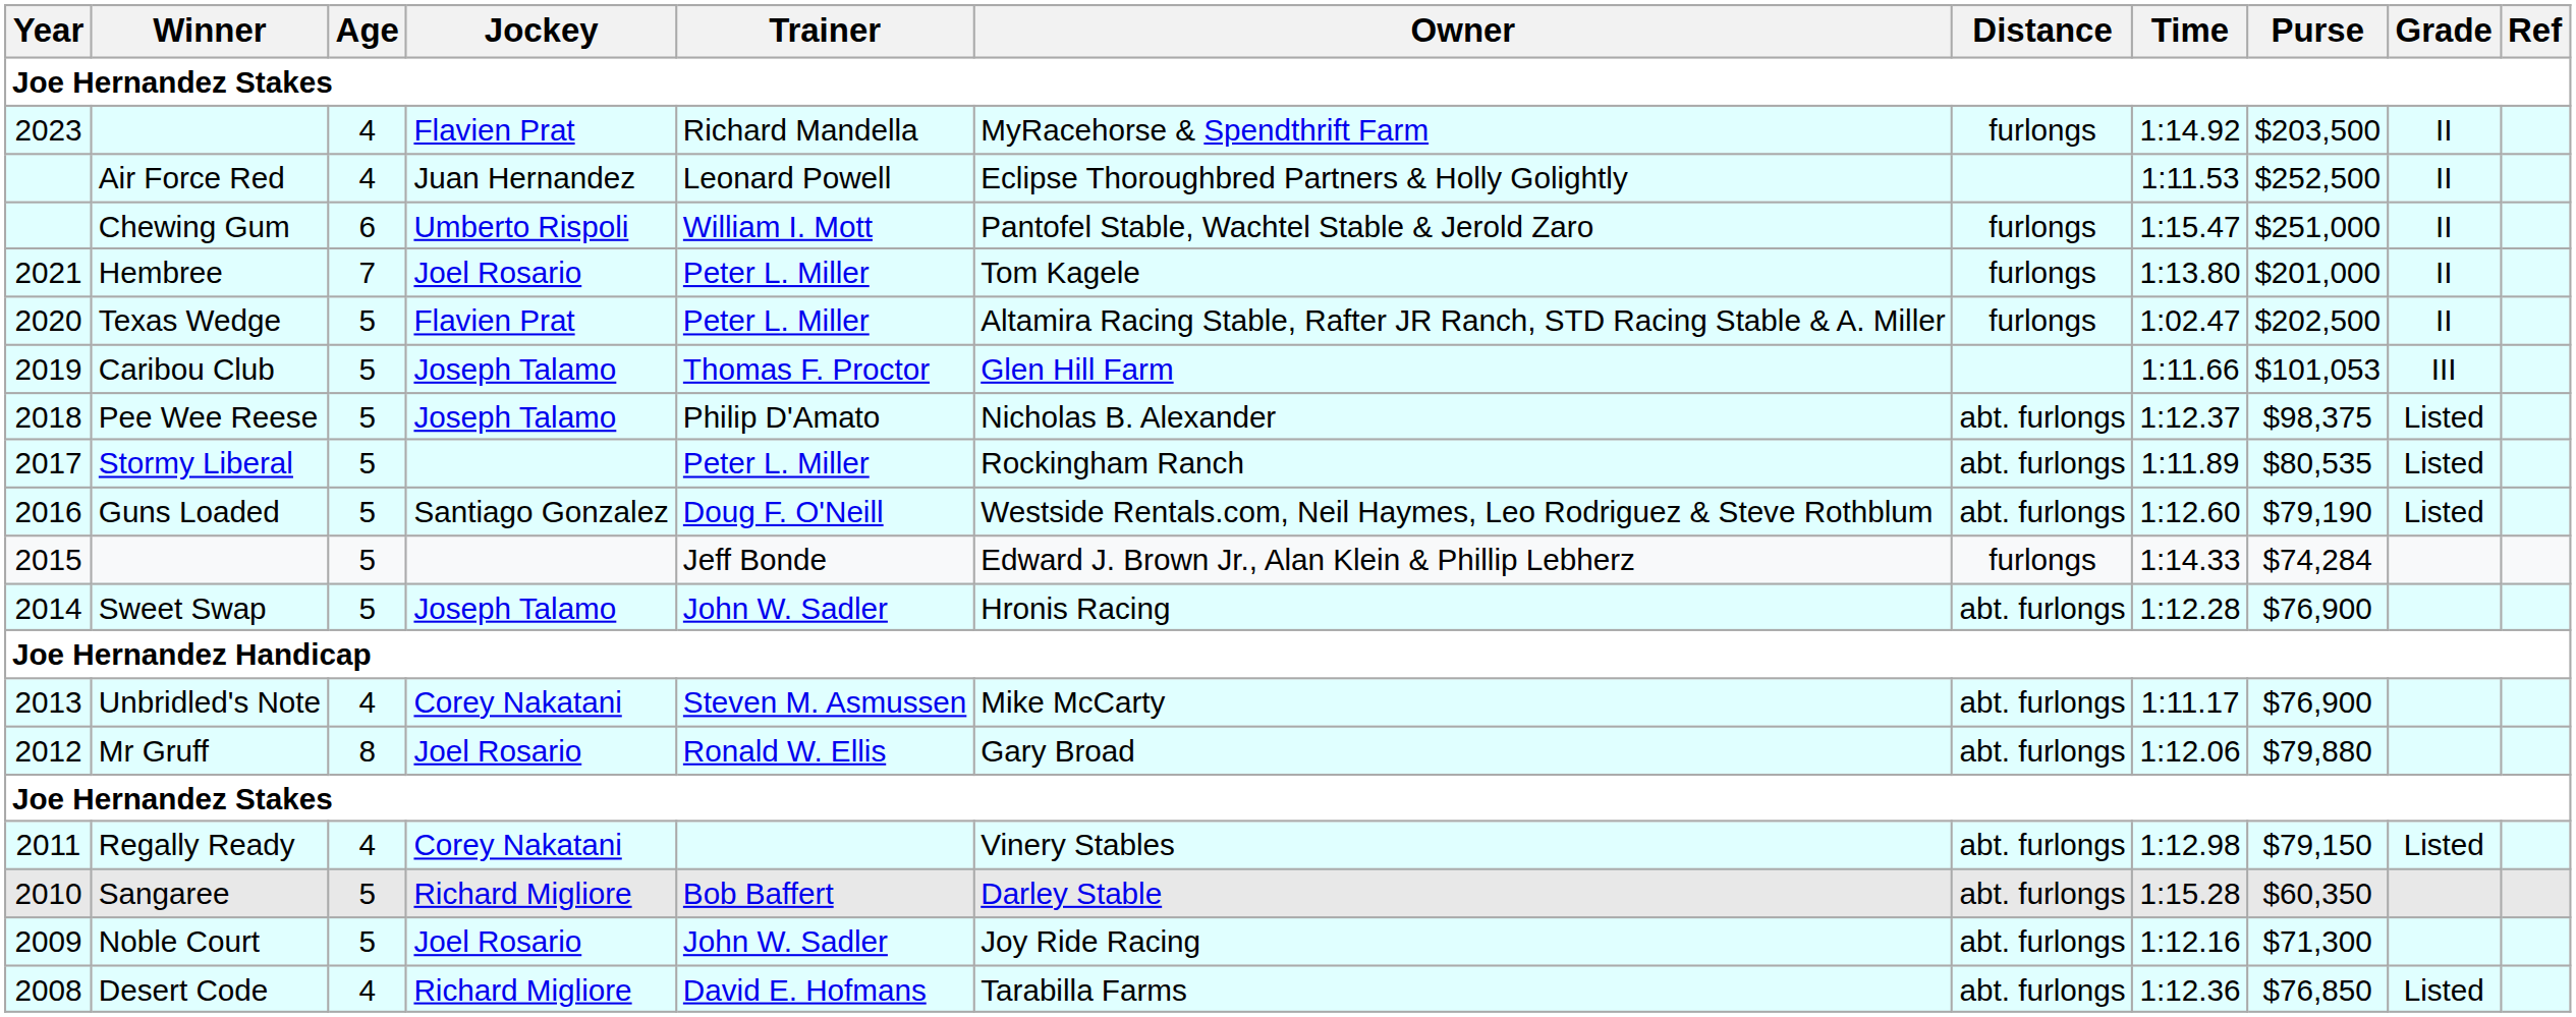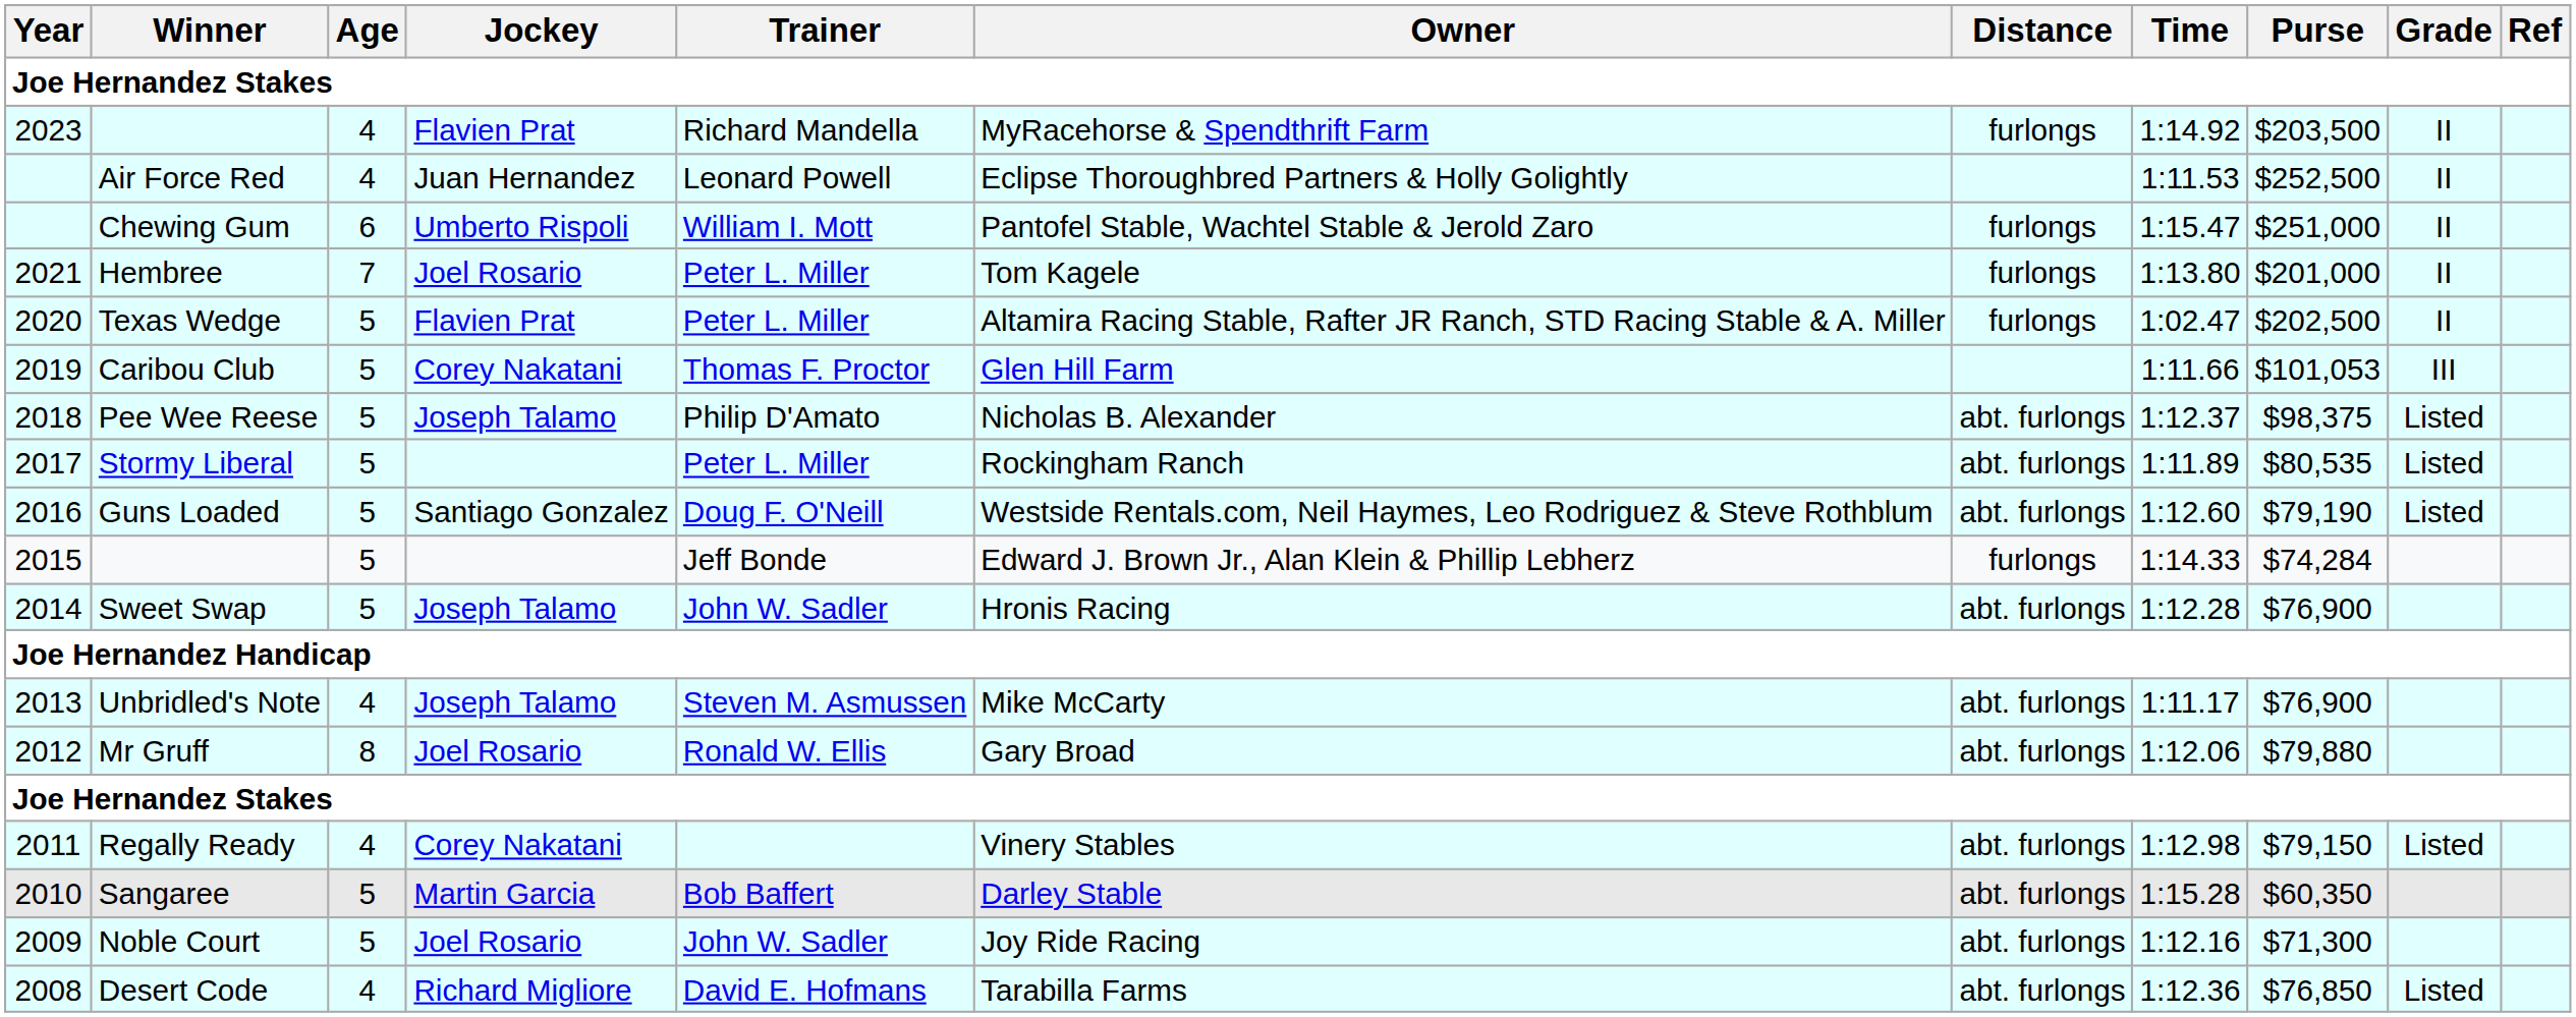Caribou Club | Jockey: Joseph Talamo -> Corey Nakatani
Unbridled's Note | Jockey: Corey Nakatani -> Joseph Talamo
Sangaree | Jockey: Richard Migliore -> Martin Garcia
